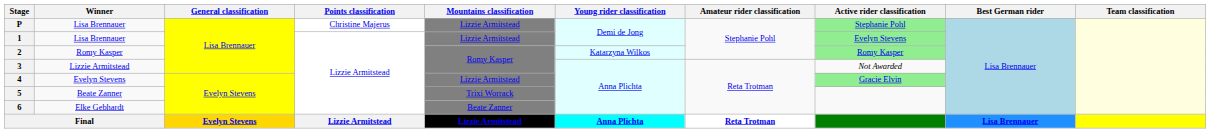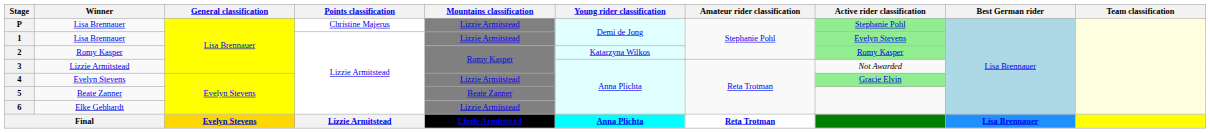5 | Mountains classification: Trixi Worrack -> Beate Zanner
6 | Mountains classification: Beate Zanner -> Lizzie Armitstead
